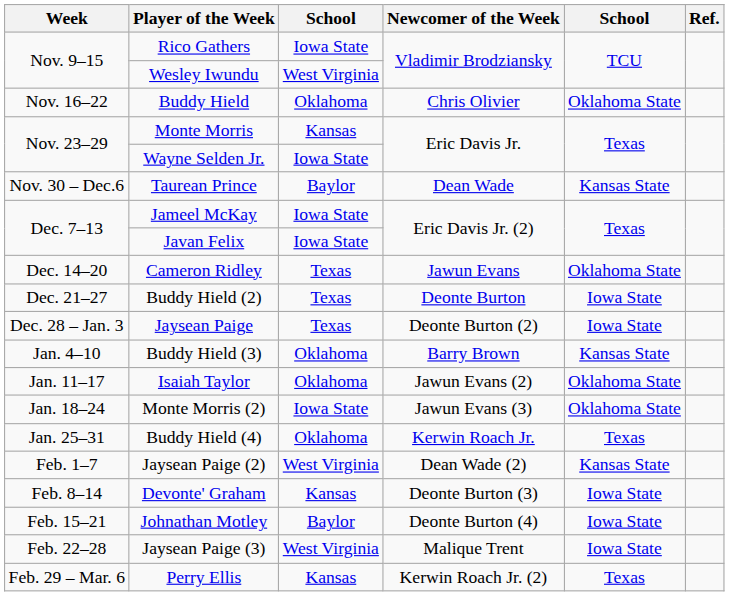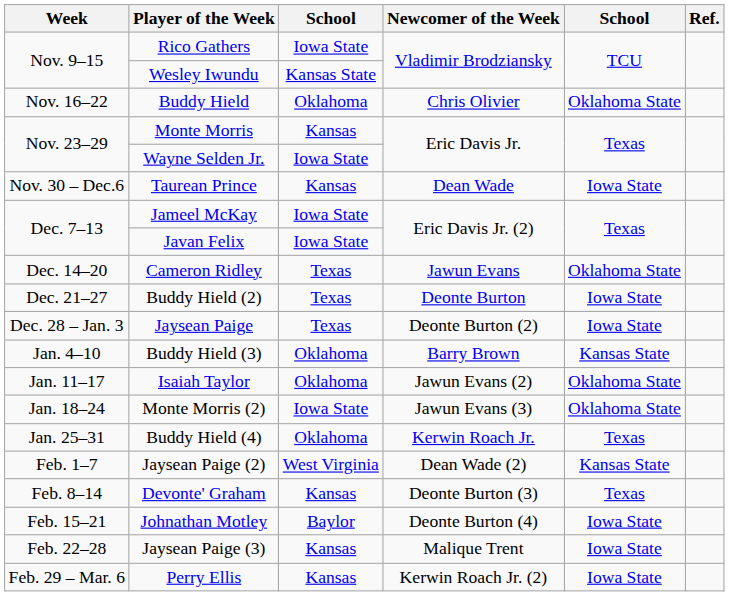Wesley Iwundu | column 3: West Virginia -> Kansas State
Taurean Prince | column 3: Baylor -> Kansas
Taurean Prince | column 5: Kansas State -> Iowa State
Devonte' Graham | column 5: Iowa State -> Texas
Jaysean Paige (3) | column 3: West Virginia -> Kansas
Perry Ellis | column 5: Texas -> Iowa State
